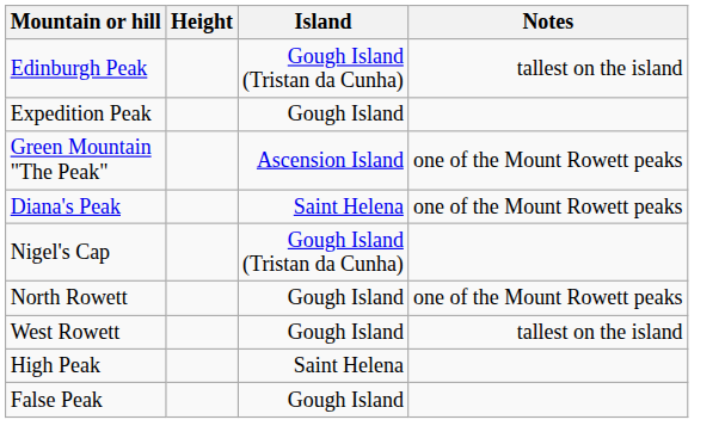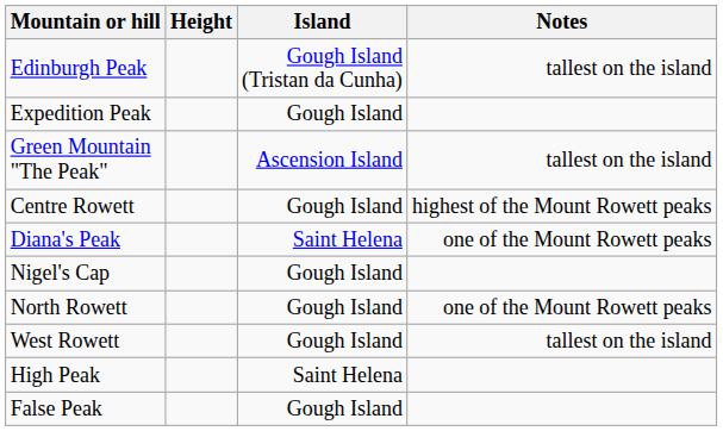Green Mountain "The Peak" | Notes: one of the Mount Rowett peaks -> tallest on the island
+ row: Centre Rowett | Gough Island | highest of the Mount Rowett peaks
Nigel's Cap | Island: Gough Island (Tristan da Cunha) -> Gough Island
